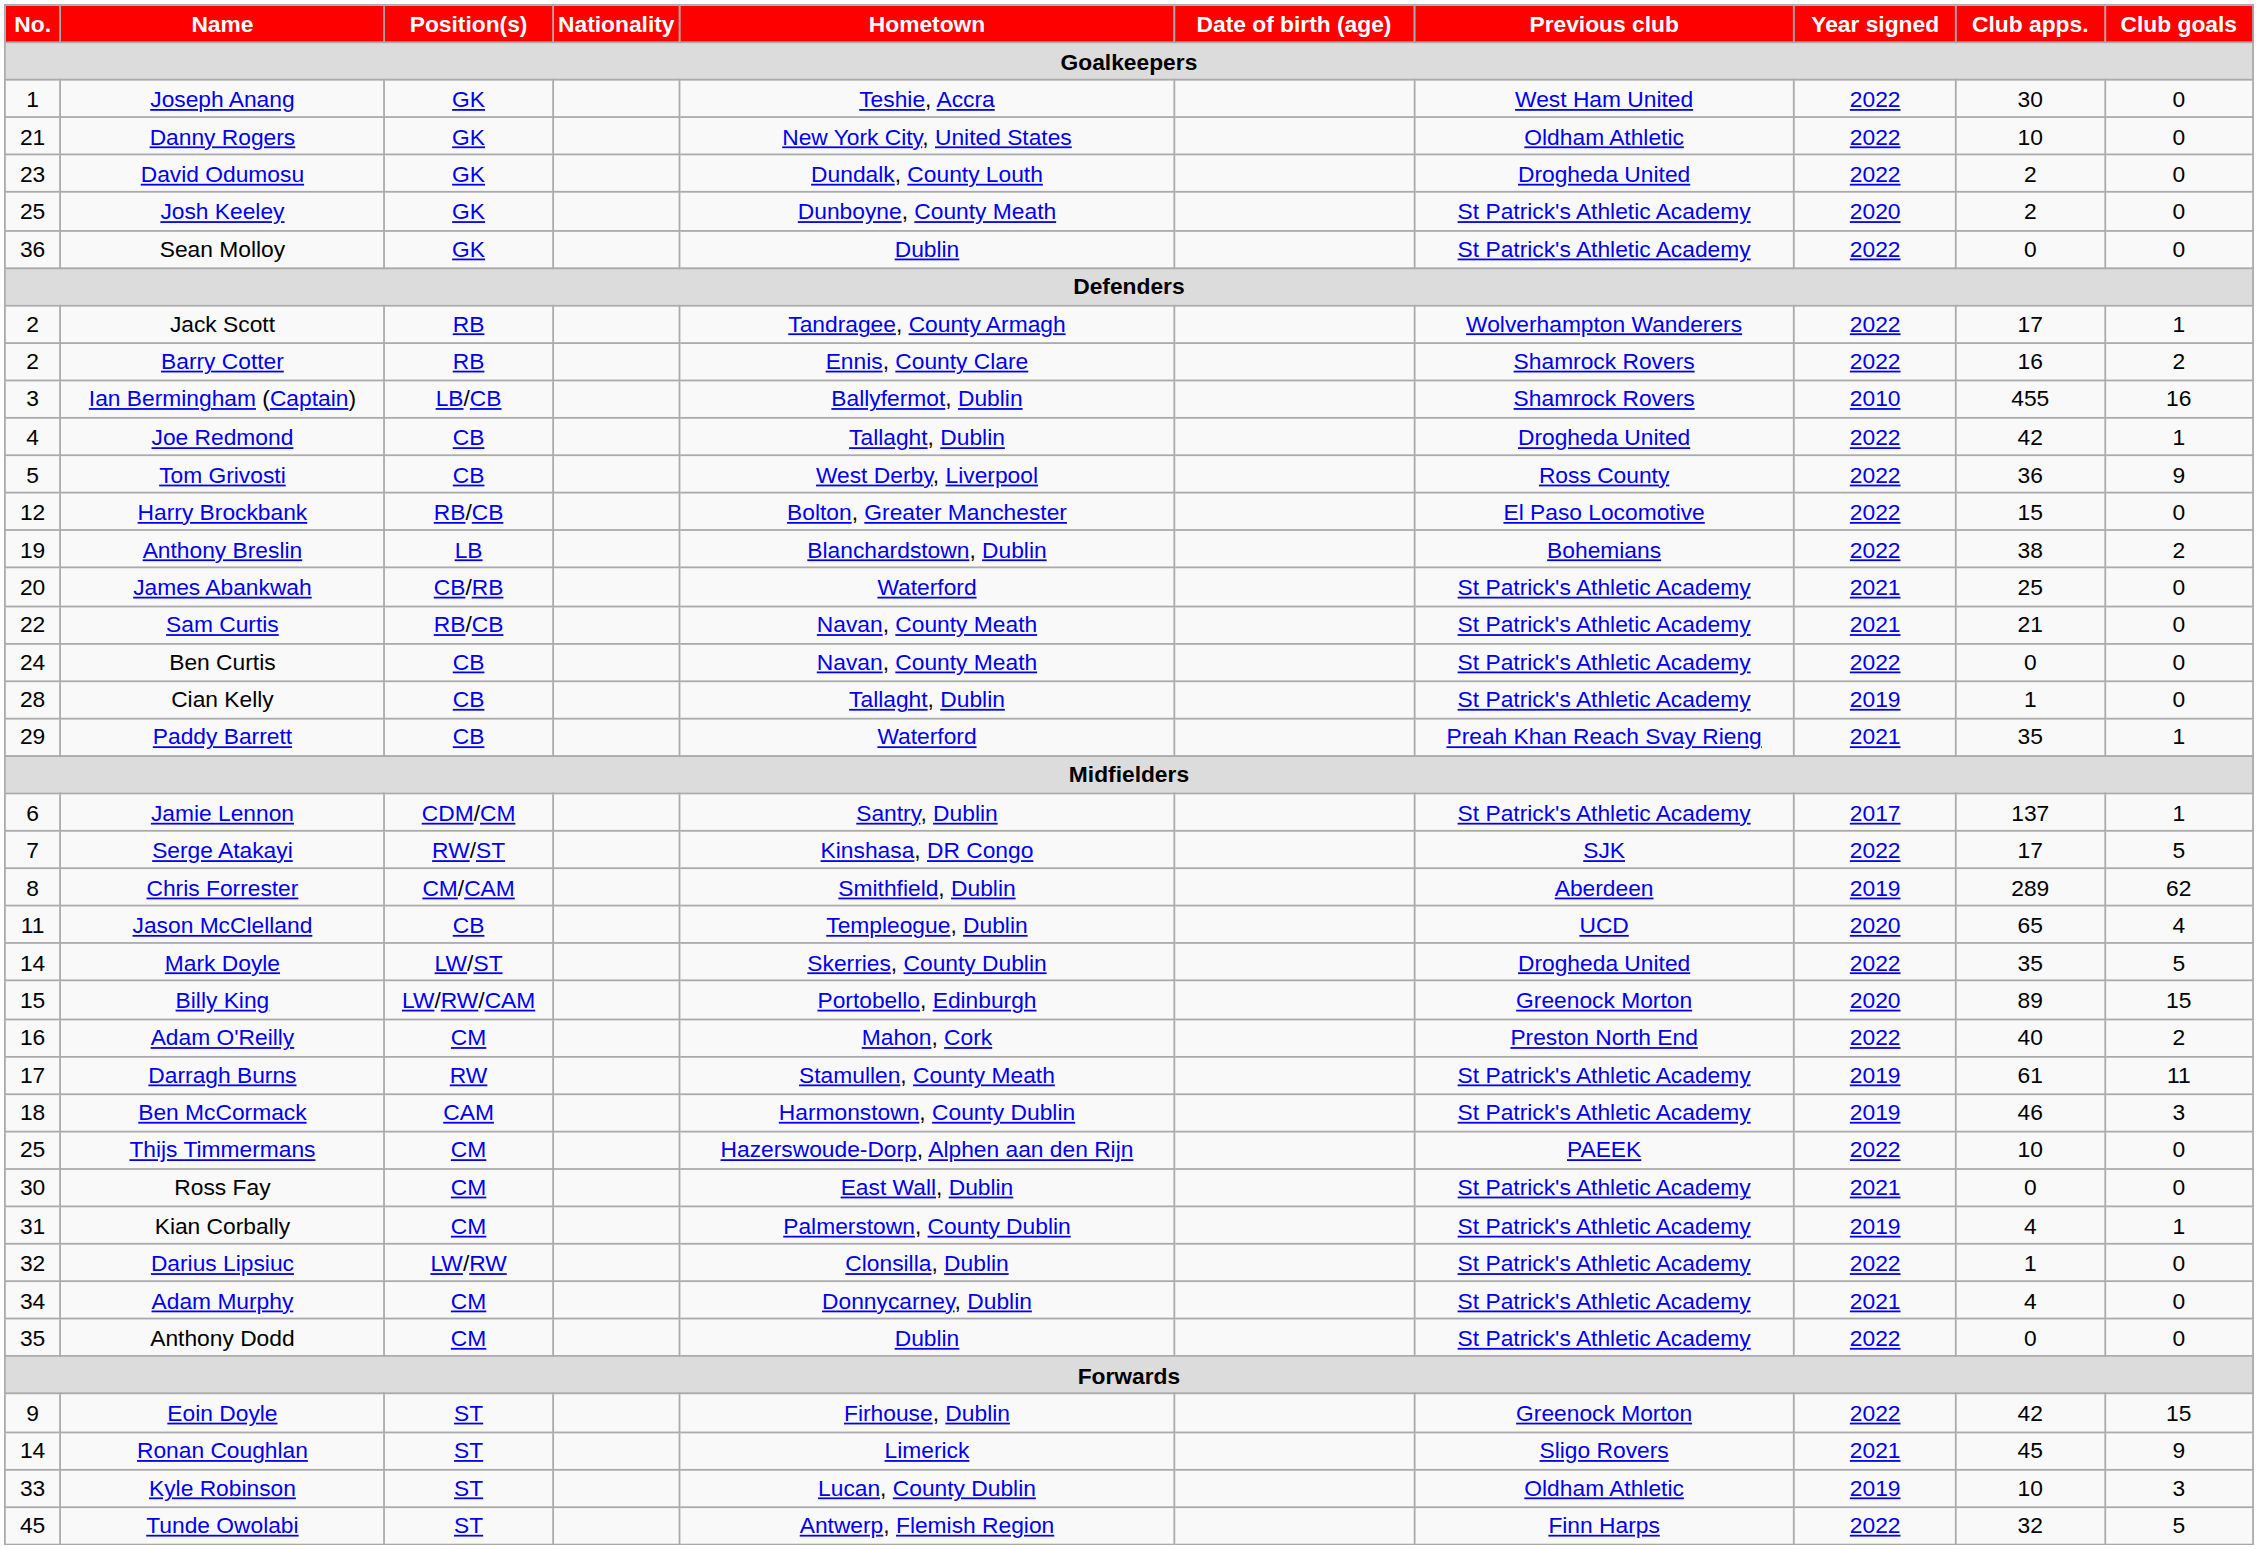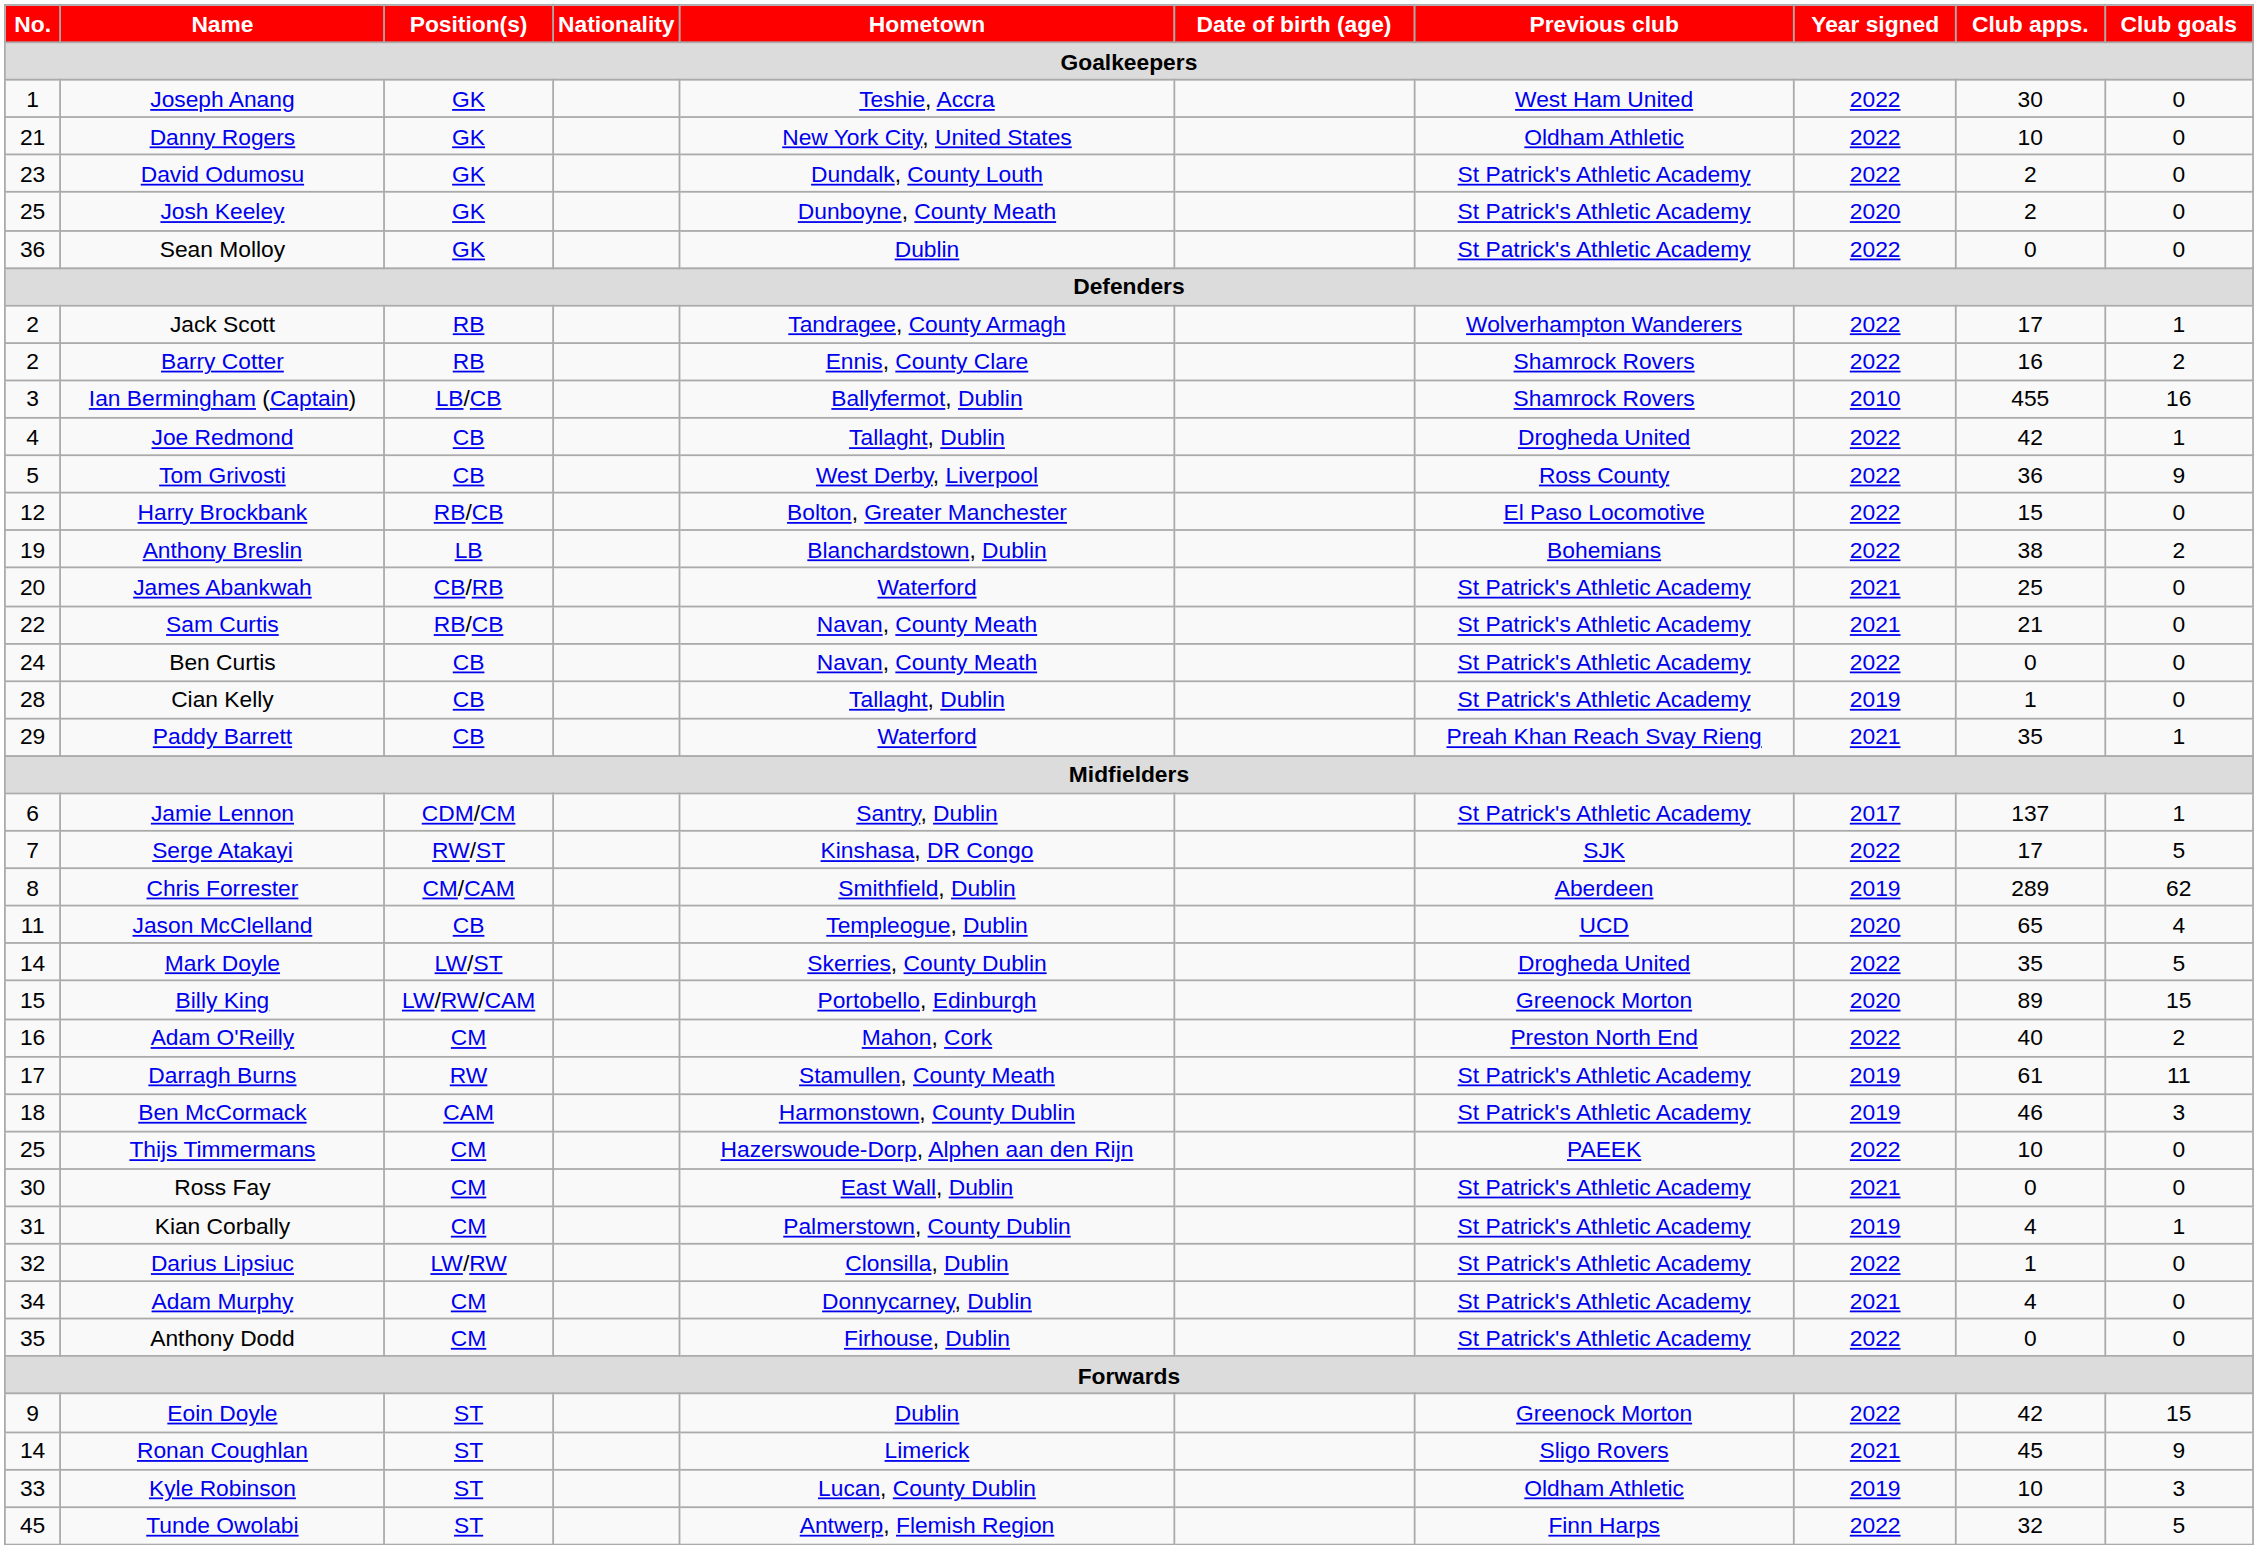David Odumosu | Previous club: Drogheda United -> St Patrick's Athletic Academy
Anthony Dodd | Hometown: Dublin -> Firhouse, Dublin
Eoin Doyle | Hometown: Firhouse, Dublin -> Dublin
